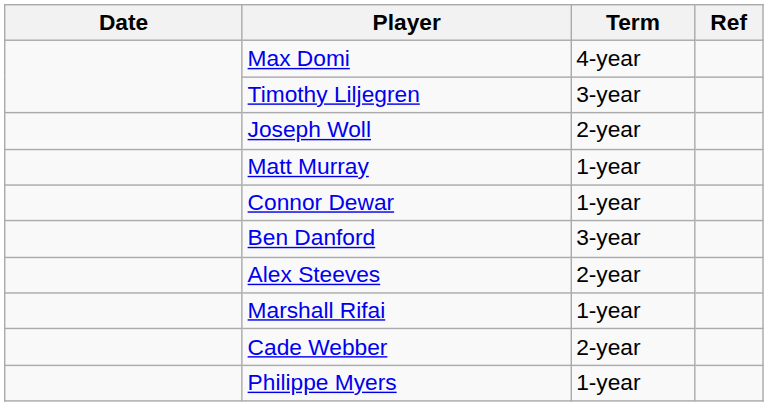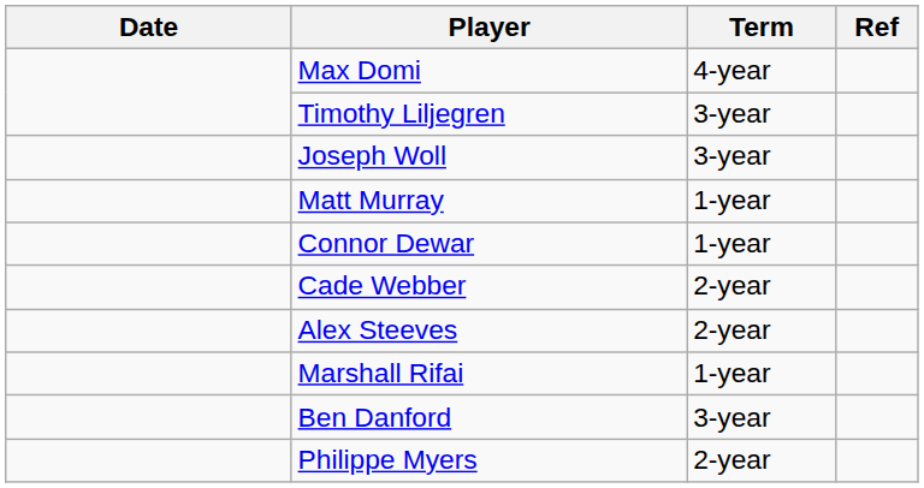Joseph Woll | Term: 2-year -> 3-year
rows swapped: Ben Danford <-> Cade Webber
Philippe Myers | Term: 1-year -> 2-year
